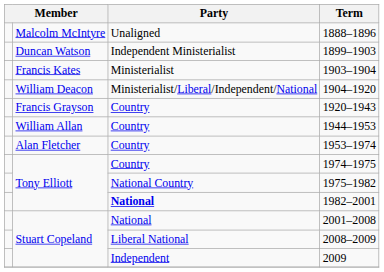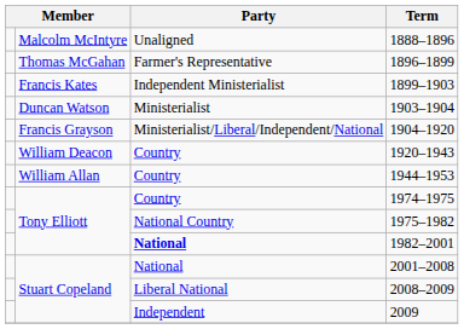+ row: Thomas McGahan | Farmer's Representative | 1896–1899
1899–1903 | column 2: Duncan Watson -> Francis Kates
1903–1904 | column 2: Francis Kates -> Duncan Watson
1904–1920 | column 2: William Deacon -> Francis Grayson
1920–1943 | column 2: Francis Grayson -> William Deacon
- row: Alan Fletcher | Country | 1953–1974
